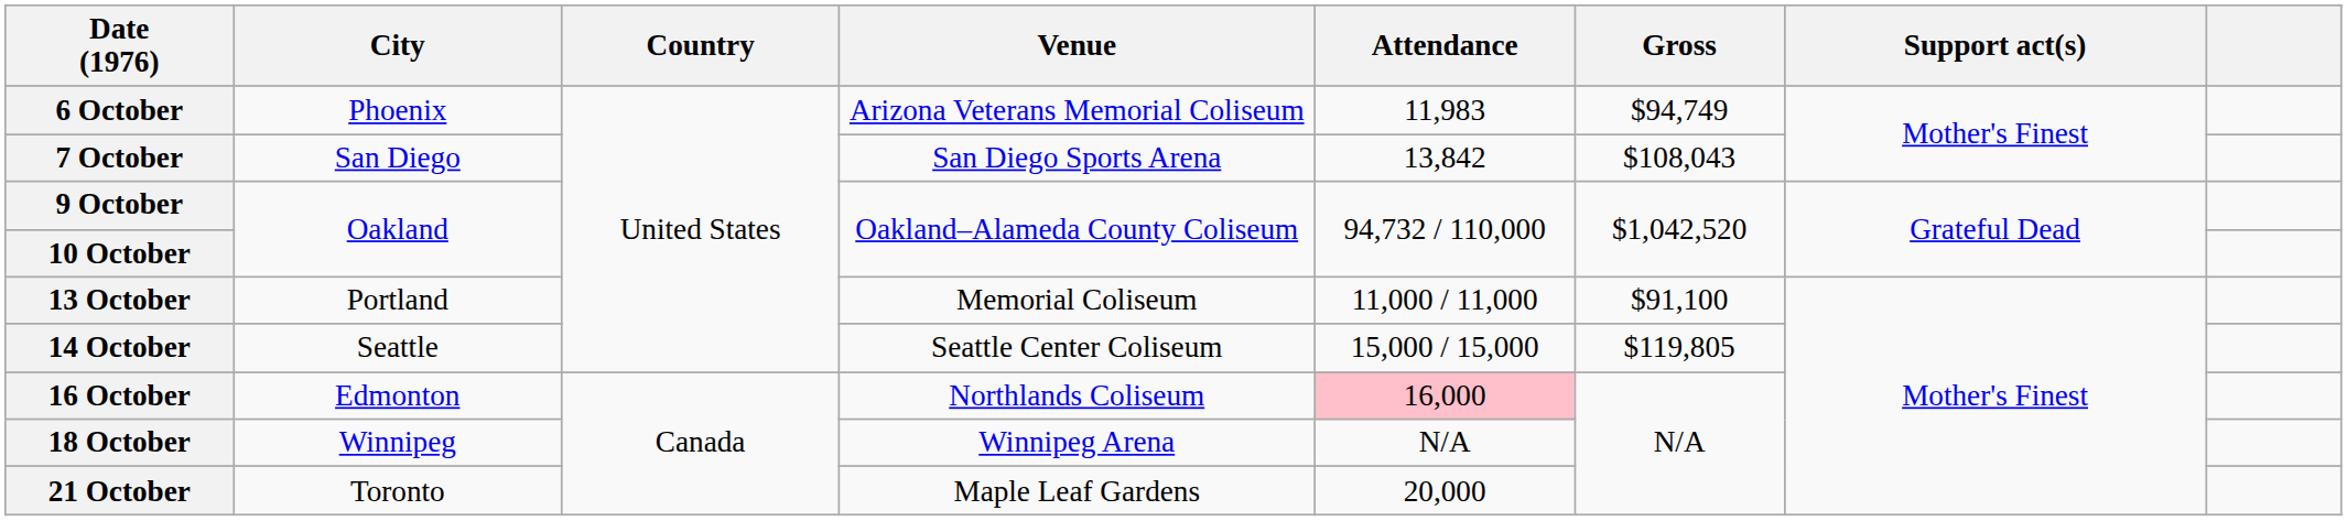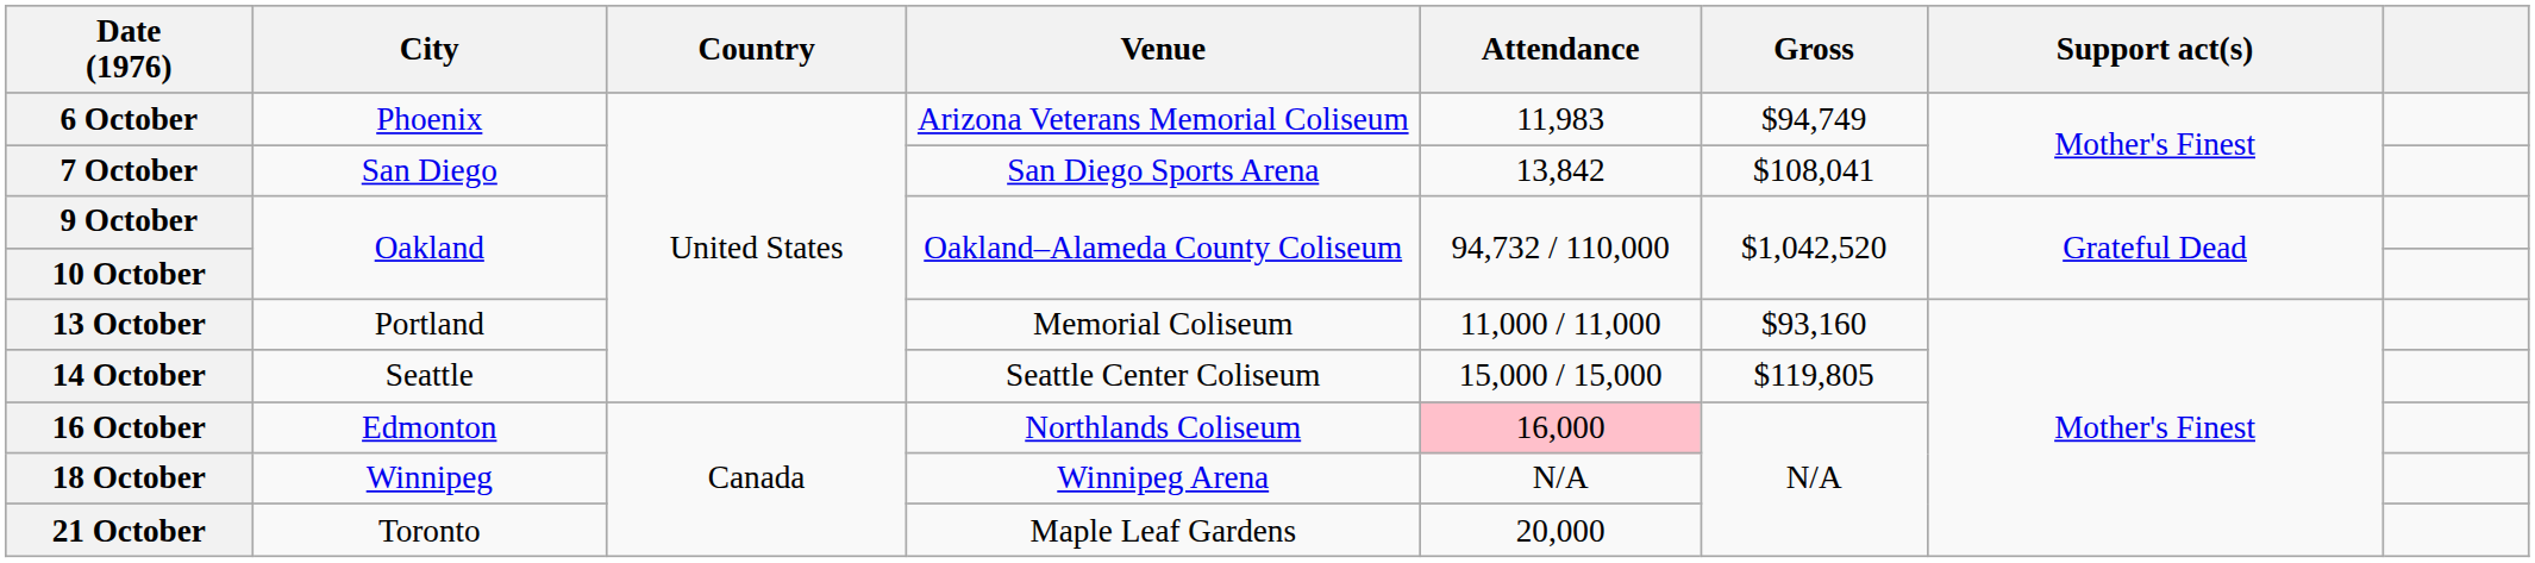7 October | Gross: $108,043 -> $108,041
13 October | Gross: $91,100 -> $93,160
